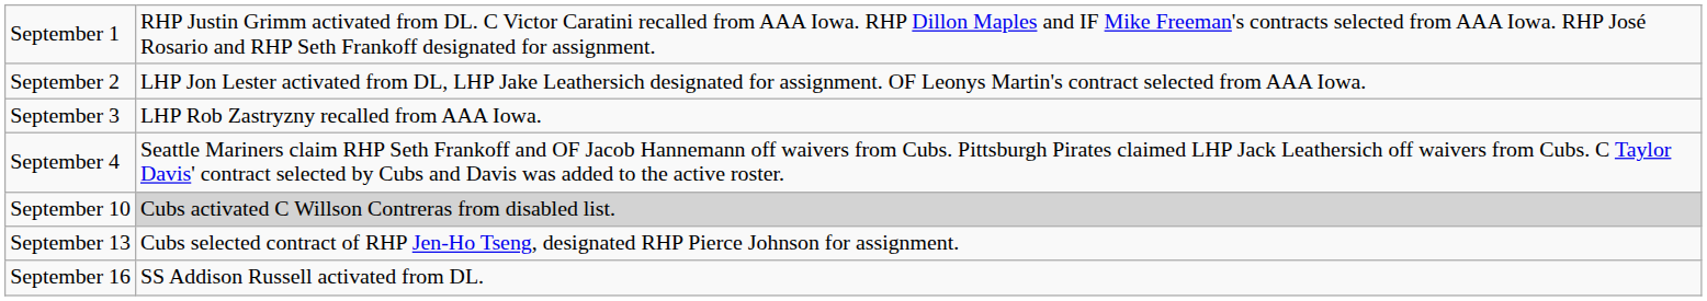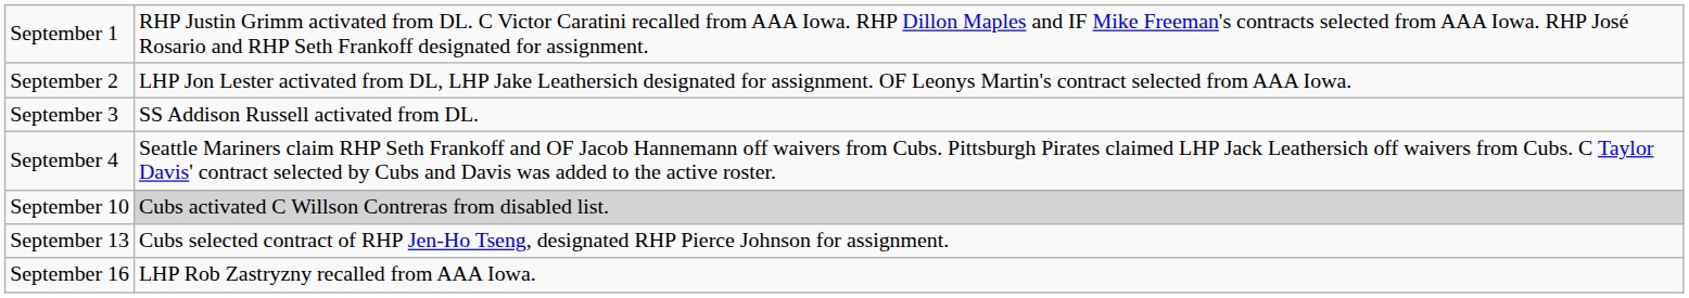September 3 | column 2: LHP Rob Zastryzny recalled from AAA Iowa. -> SS Addison Russell activated from DL.
September 16 | column 2: SS Addison Russell activated from DL. -> LHP Rob Zastryzny recalled from AAA Iowa.
